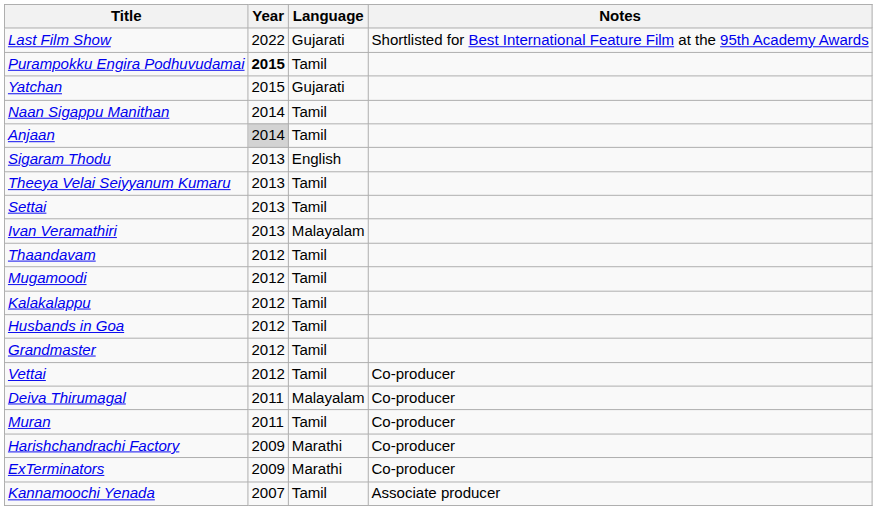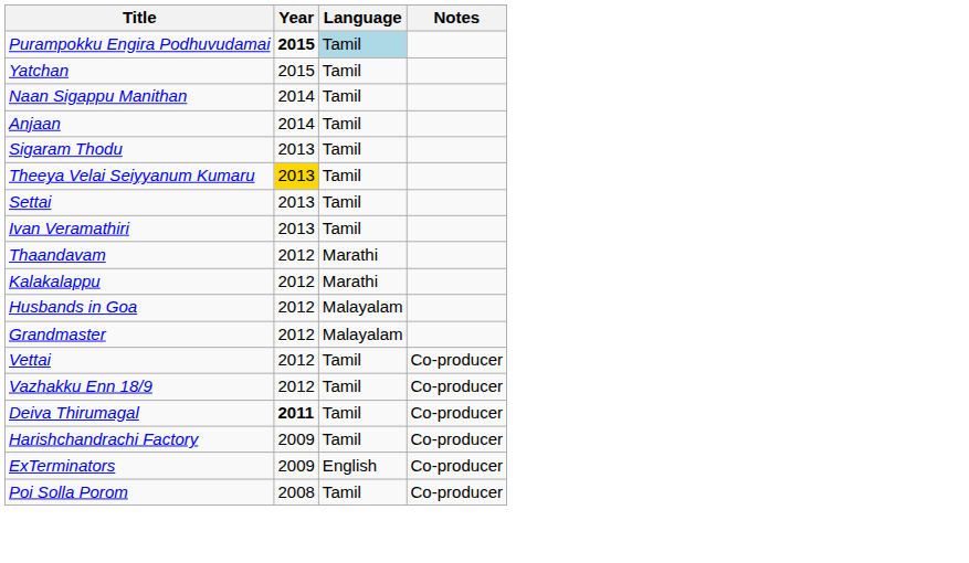- row: Last Film Show | 2022 | Gujarati | Shortlisted for Best International Feature Film at the 95th Academy Awards
Purampokku Engira Podhuvudamai | Language: no background -> lightblue background
Yatchan | Language: Gujarati -> Tamil
Anjaan | Year: lightgrey background -> no background
Sigaram Thodu | Language: English -> Tamil
Theeya Velai Seiyyanum Kumaru | Year: no background -> gold background
Ivan Veramathiri | Language: Malayalam -> Tamil
Thaandavam | Language: Tamil -> Marathi
- row: Mugamoodi | 2012 | Tamil
Kalakalappu | Language: Tamil -> Marathi
Husbands in Goa | Language: Tamil -> Malayalam
Grandmaster | Language: Tamil -> Malayalam
+ row: Vazhakku Enn 18/9 | 2012 | Tamil | Co-producer
Deiva Thirumagal | Year: normal -> bold
Deiva Thirumagal | Language: Malayalam -> Tamil
- row: Muran | 2011 | Tamil | Co-producer
Harishchandrachi Factory | Language: Marathi -> Tamil
ExTerminators | Language: Marathi -> English
+ row: Poi Solla Porom | 2008 | Tamil | Co-producer
- row: Kannamoochi Yenada | 2007 | Tamil | Associate producer
